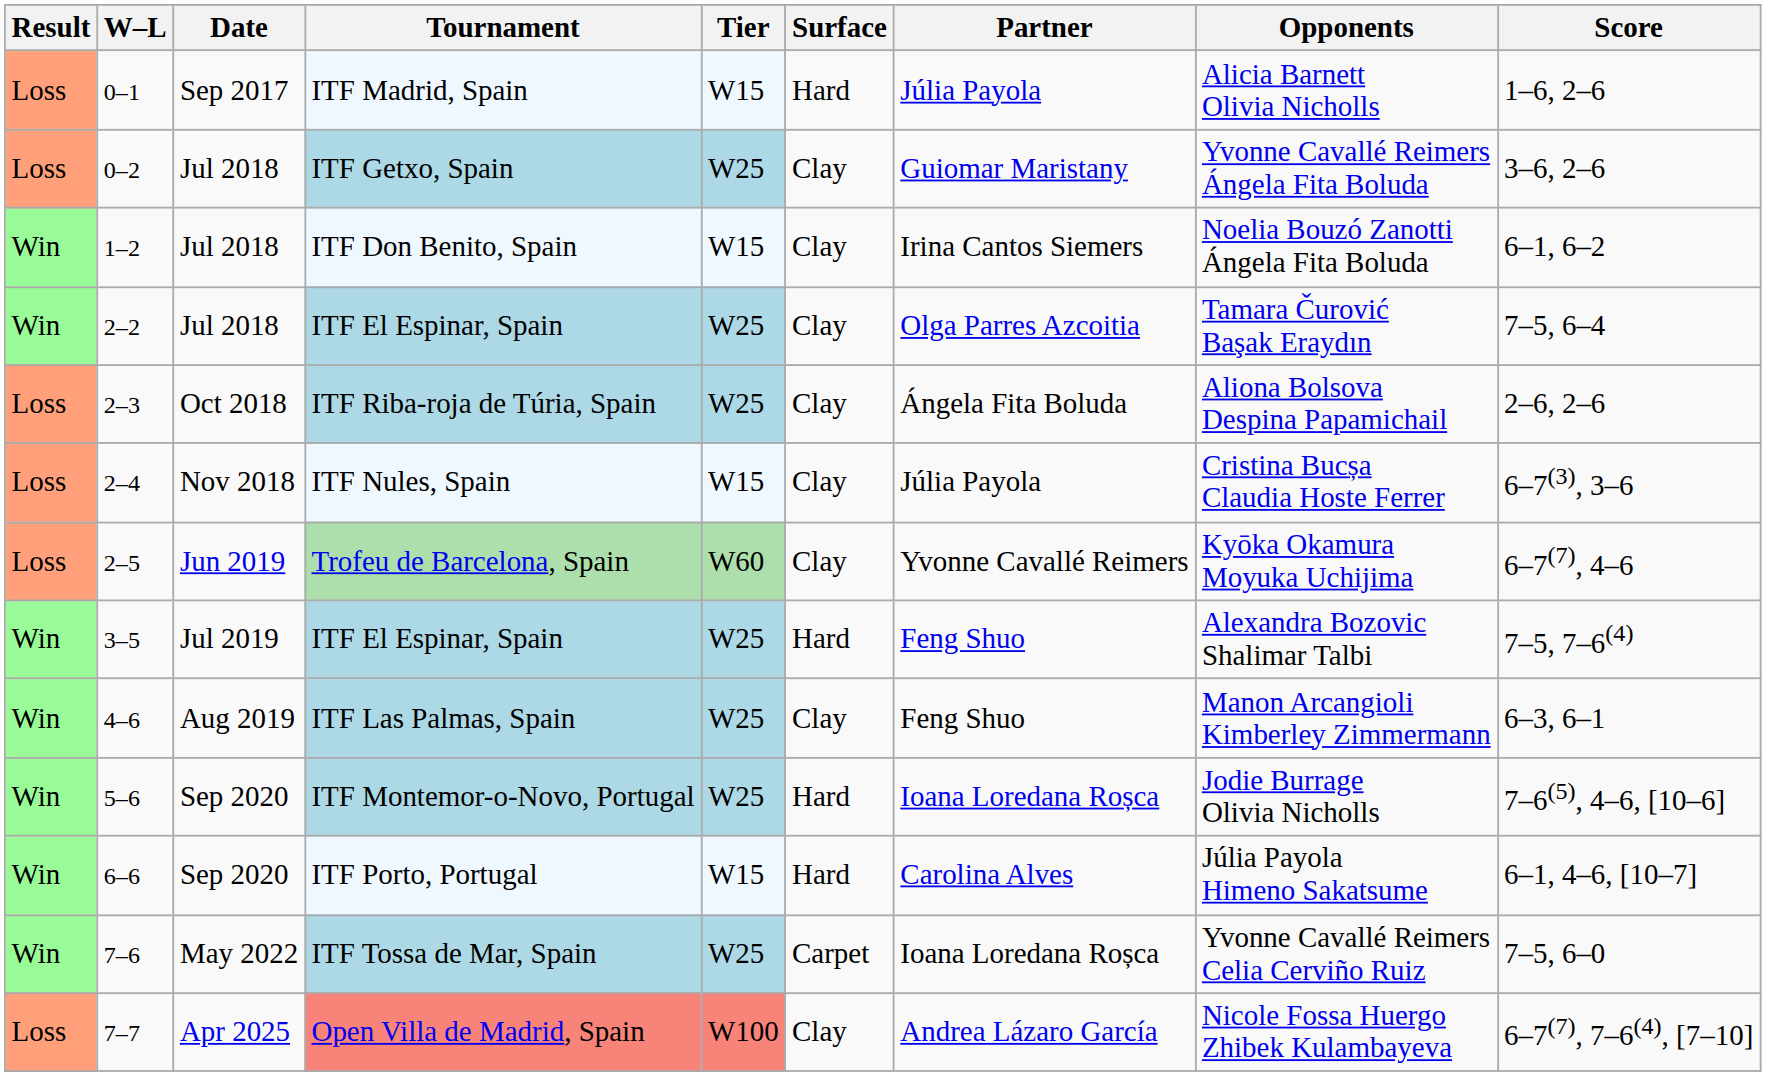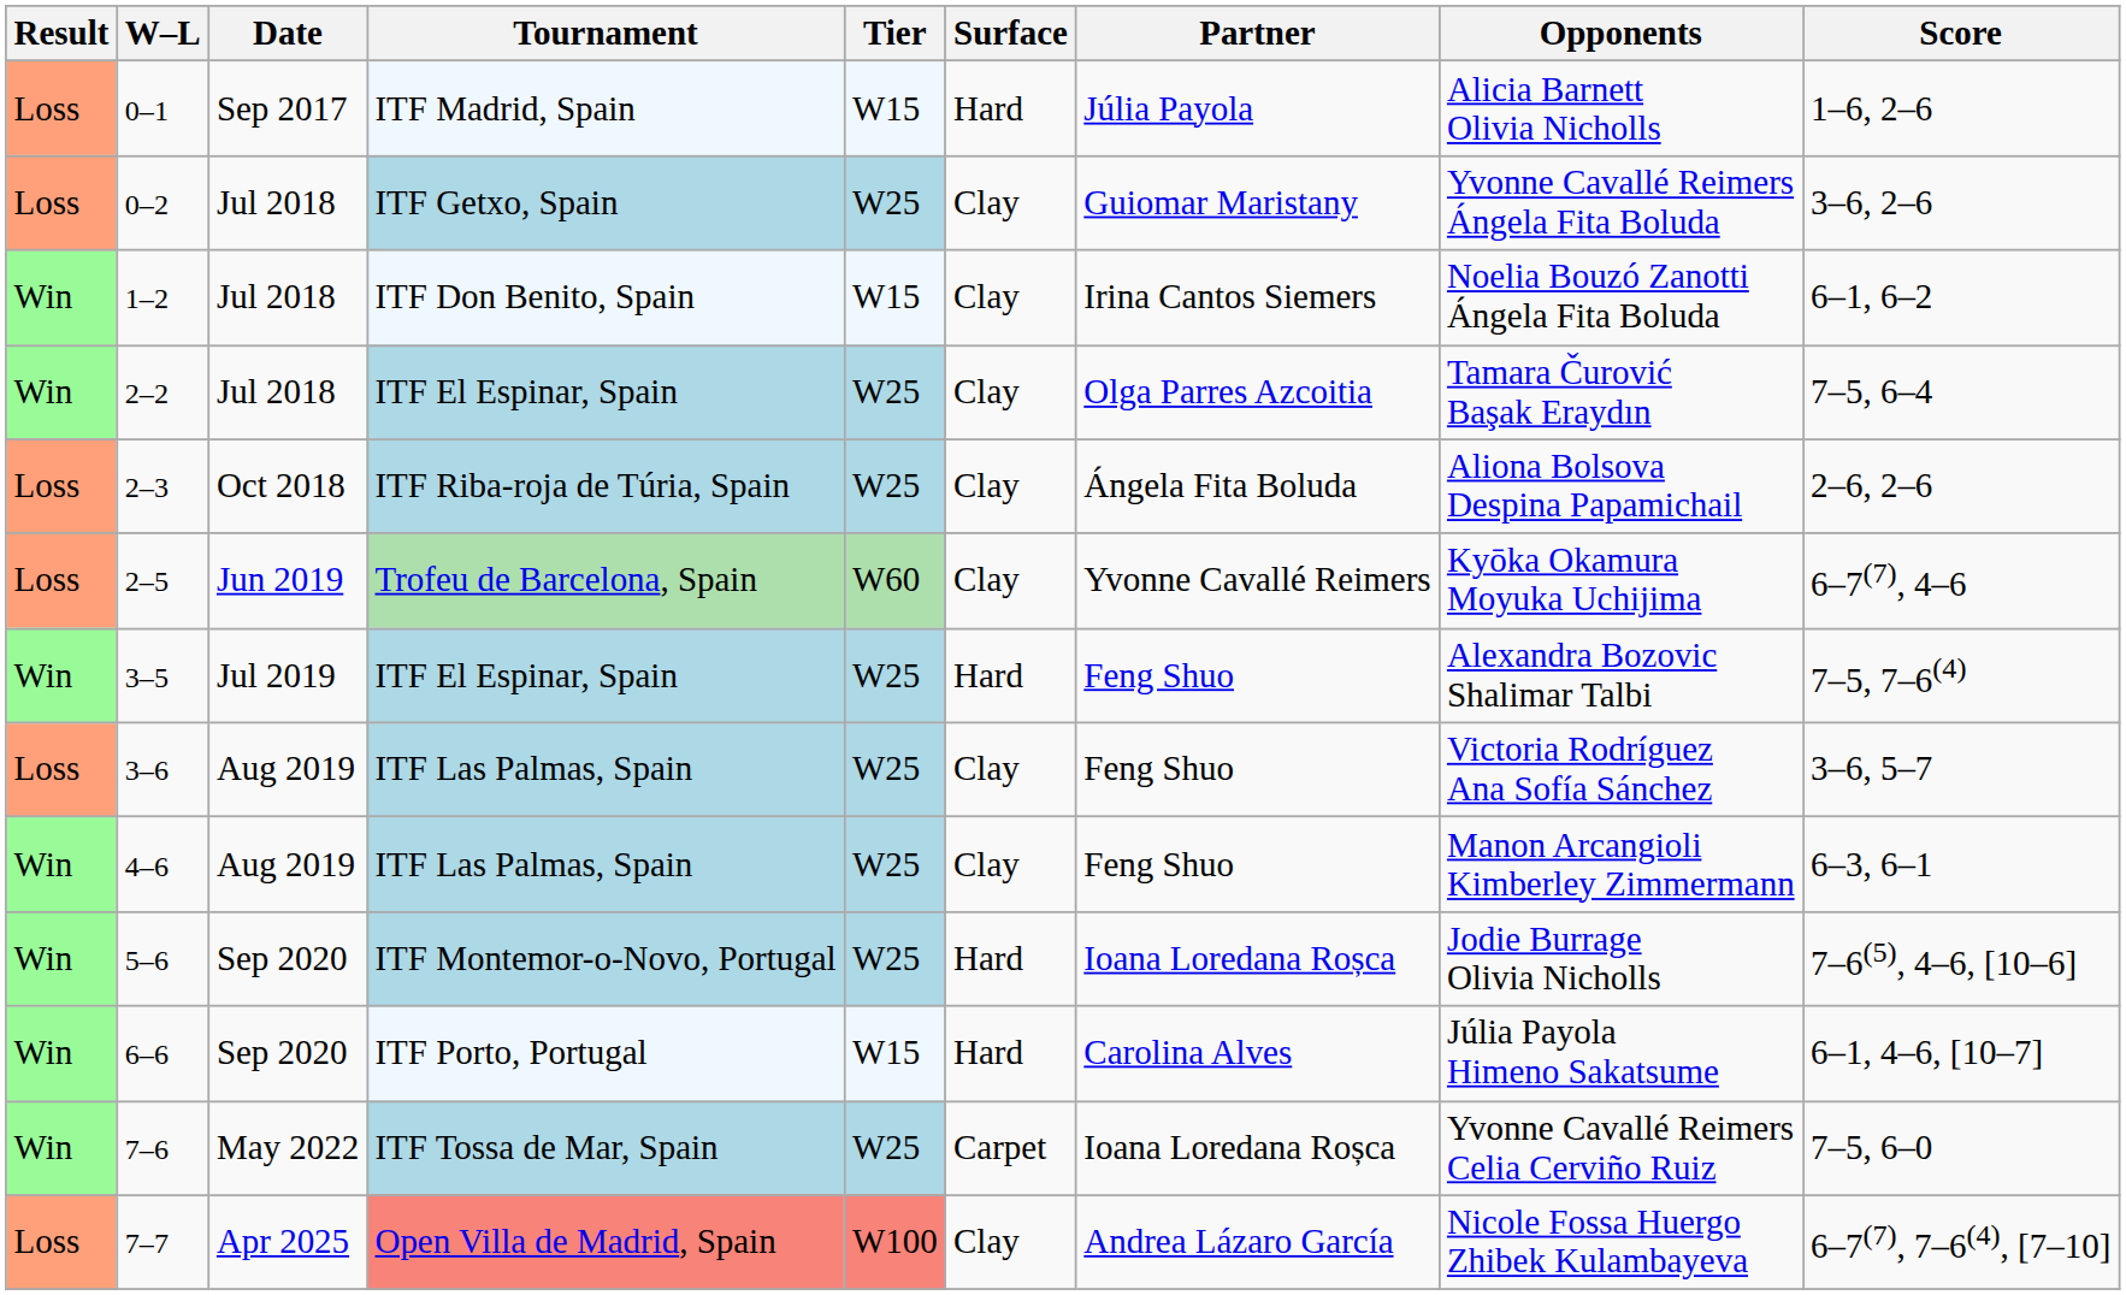- row: Loss | 2–4 | Nov 2018 | ITF Nules, Spain | W15 | Clay | Júlia Payola | Cristina Bucșa Claudia Hoste Ferrer | 6–7(3), 3–6
+ row: Loss | 3–6 | Aug 2019 | ITF Las Palmas, Spain | W25 | Clay | Feng Shuo | Victoria Rodríguez Ana Sofía Sánchez | 3–6, 5–7
